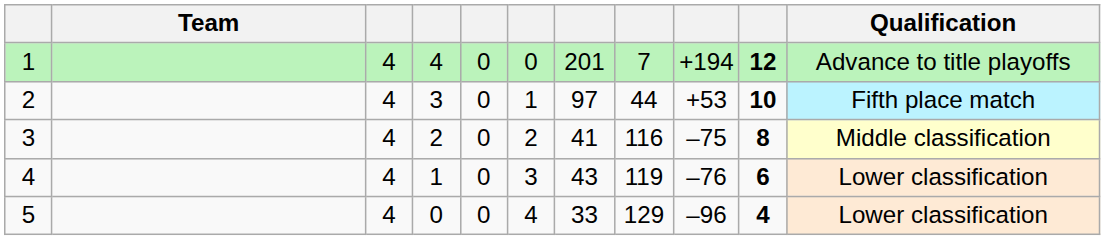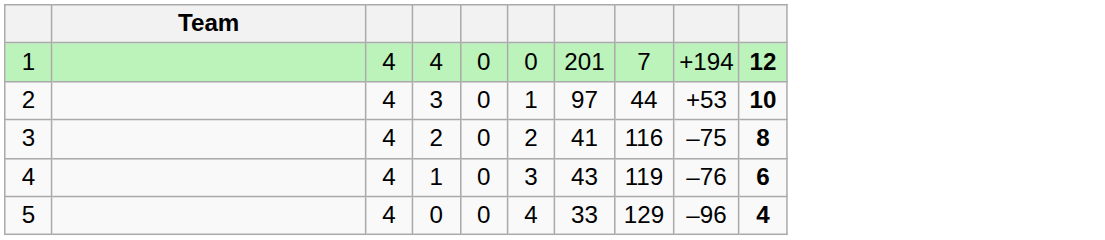- column: Qualification | Advance to title playoffs | Fifth place match | Middle classification | Lower classification | Lower classification
